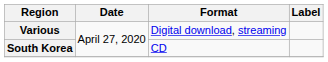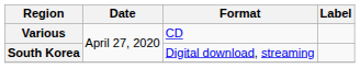Various | Format: Digital download, streaming -> CD
South Korea | Format: CD -> Digital download, streaming
